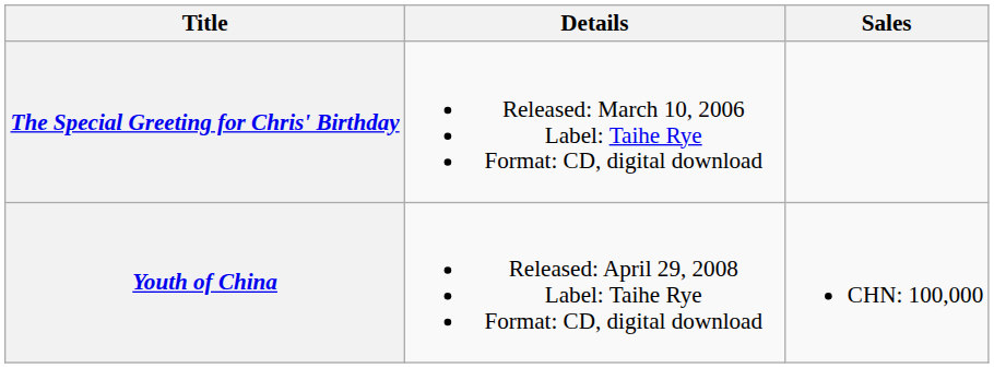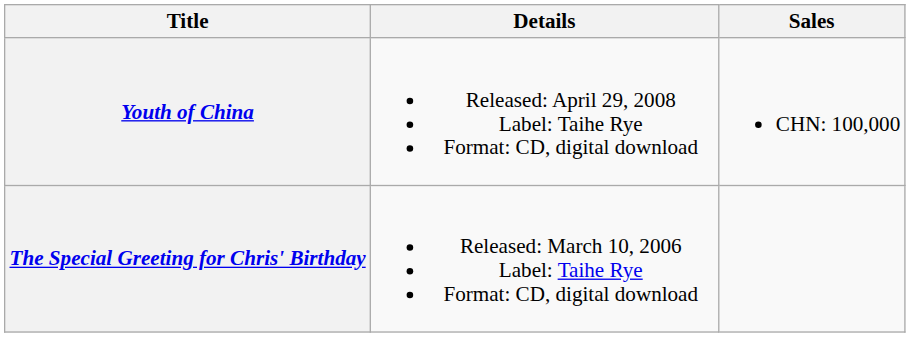rows swapped: The Special Greeting for Chris' Birthday <-> Youth of China
